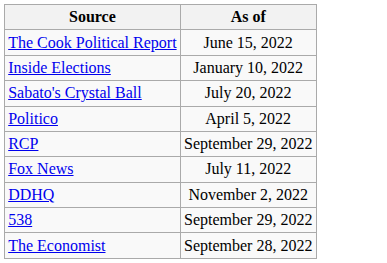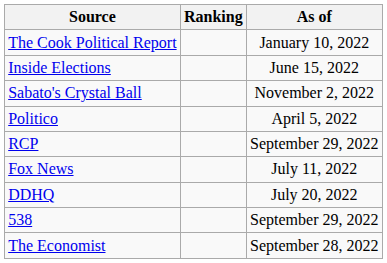+ column: Ranking
The Cook Political Report | As of: June 15, 2022 -> January 10, 2022
Inside Elections | As of: January 10, 2022 -> June 15, 2022
Sabato's Crystal Ball | As of: July 20, 2022 -> November 2, 2022
DDHQ | As of: November 2, 2022 -> July 20, 2022
